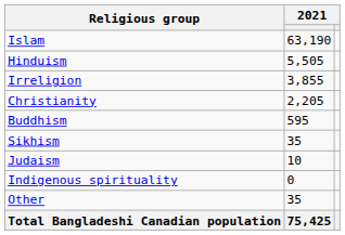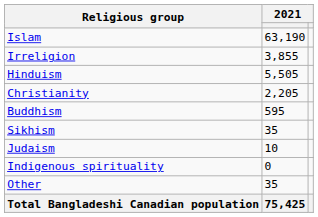rows swapped: Hinduism <-> Irreligion
